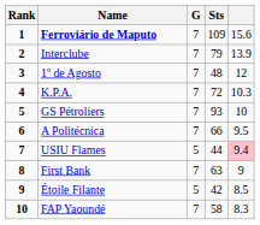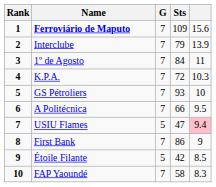1º de Agosto | Sts: 48 -> 84
1º de Agosto | column 5: 12 -> 11
USIU Flames | Sts: 44 -> 47
First Bank | Sts: 63 -> 86
